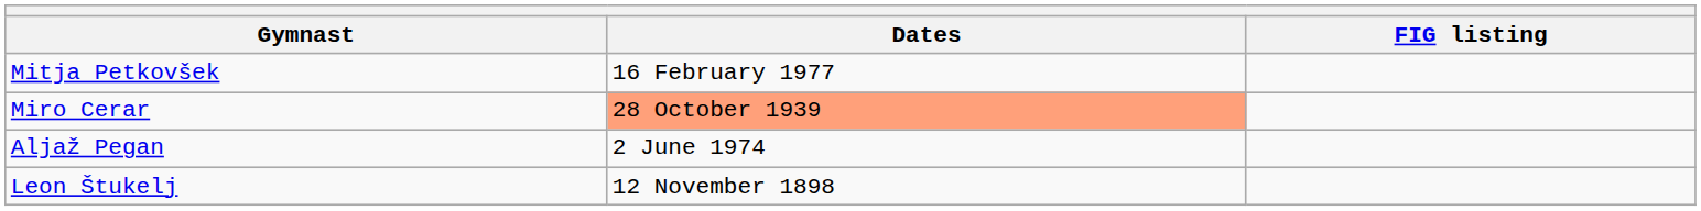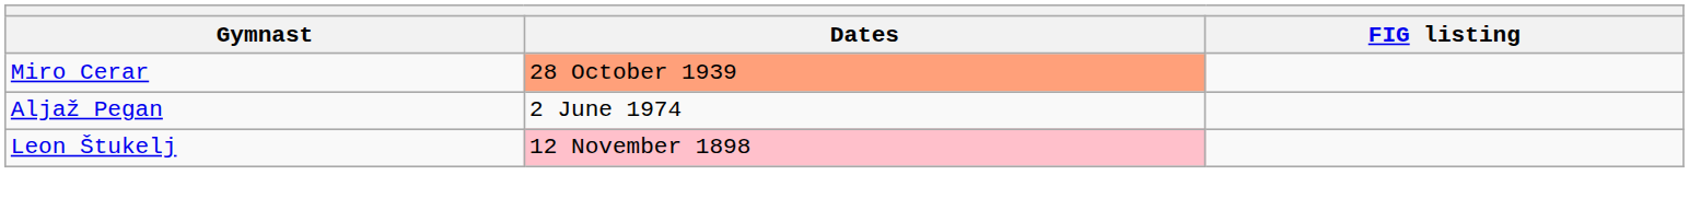- row: Mitja Petkovšek | 16 February 1977
Leon Štukelj | Dates: no background -> pink background
